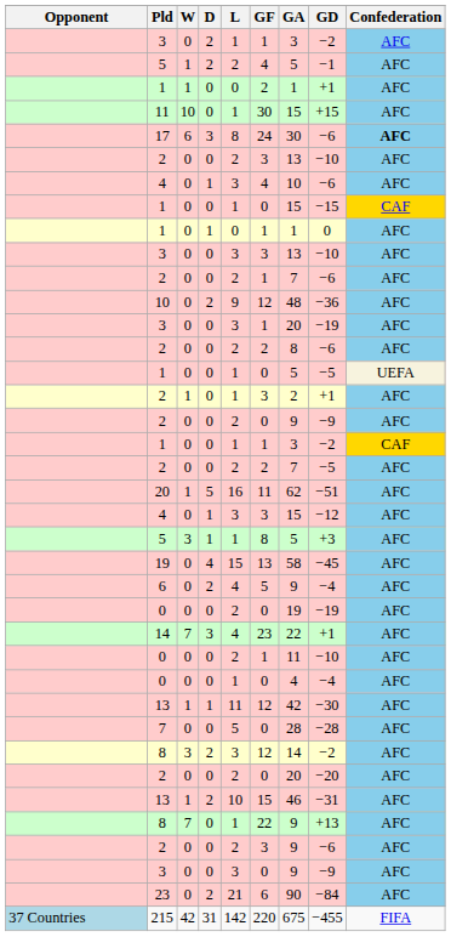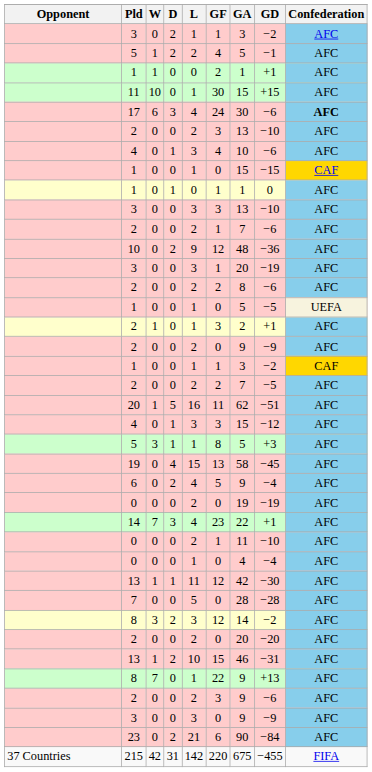17 | L: 8 -> 4
215 | Opponent: lightblue background -> no background
